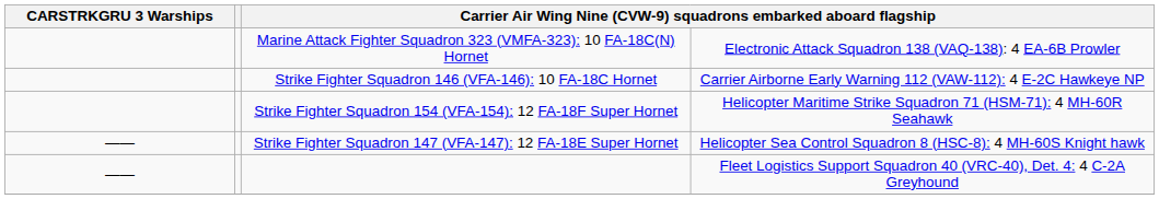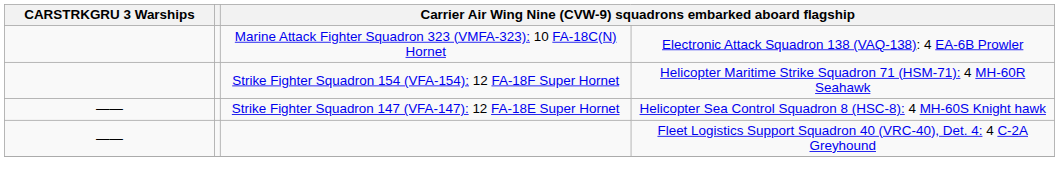- row: Strike Fighter Squadron 146 (VFA-146): 10 FA-18C Hornet | Carrier Airborne Early Warning 112 (VAW-112): 4 E-2C Hawkeye NP
